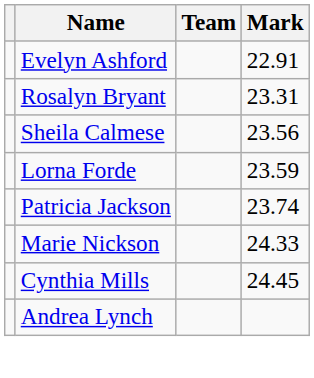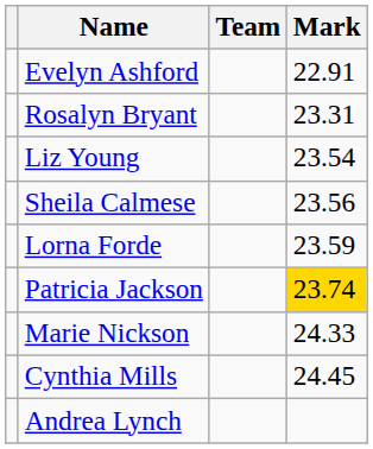+ row: Liz Young | 23.54
Patricia Jackson | Mark: no background -> gold background
